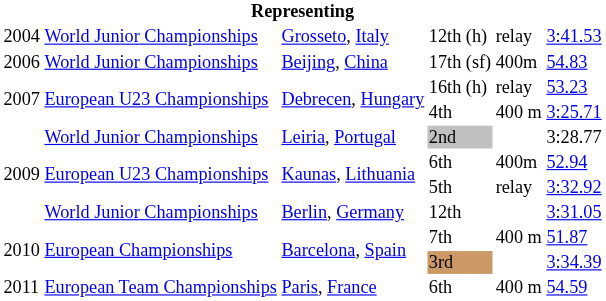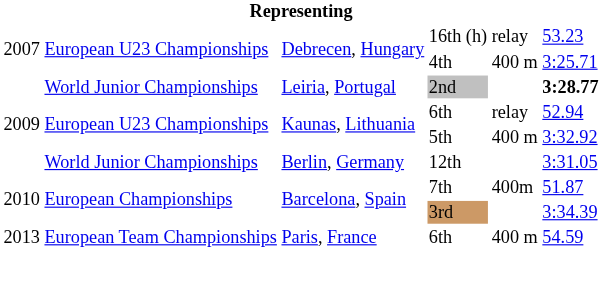- row: 2004 | World Junior Championships | Grosseto, Italy | 12th (h) | relay | 3:41.53
- row: 2006 | World Junior Championships | Beijing, China | 17th (sf) | 400m | 54.83
2nd | column 6: normal -> bold
Kaunas, Lithuania / 6th | column 5: 400m -> relay
5th | column 5: relay -> 400 m
7th | column 5: 400 m -> 400m
Paris, France / 6th | column 1: 2011 -> 2013
